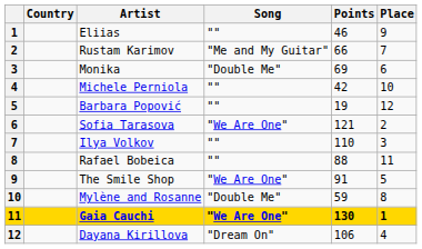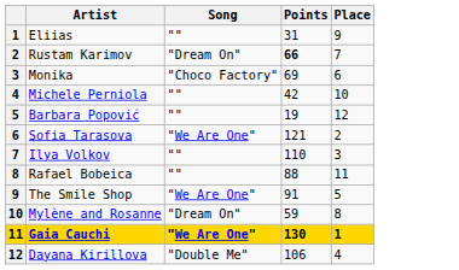- column: Country
Eliias | Points: 46 -> 31
Rustam Karimov | Song: "Me and My Guitar" -> "Dream On"
Rustam Karimov | Points: normal -> bold
Monika | Song: "Double Me" -> "Choco Factory"
Mylène and Rosanne | Song: "Double Me" -> "Dream On"
Dayana Kirillova | Song: "Dream On" -> "Double Me"
